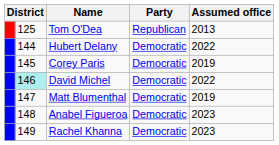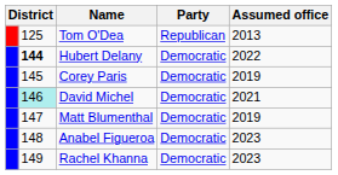Hubert Delany | column 2: normal -> bold
David Michel | Assumed office: 2022 -> 2021
